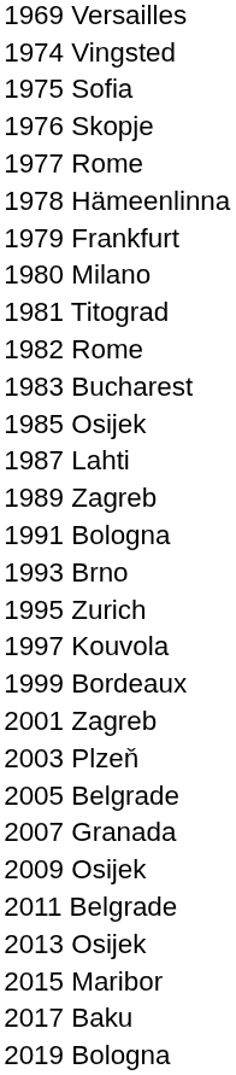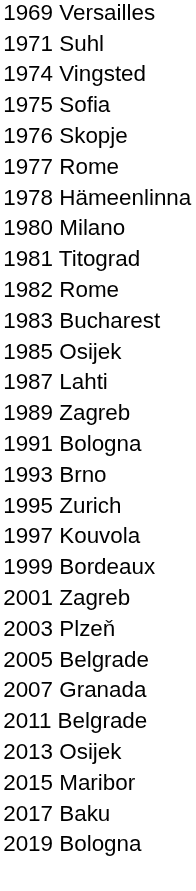+ row: 1971 Suhl
- row: 1979 Frankfurt
- row: 2009 Osijek
